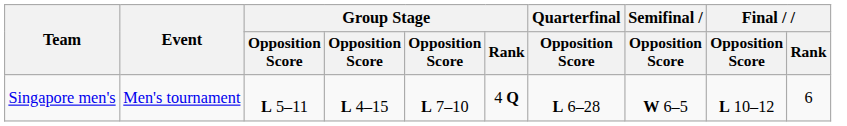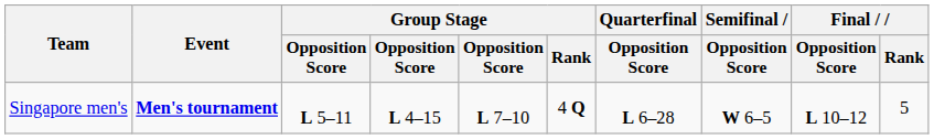Singapore men's | Event: normal -> bold
Singapore men's | Final / Rank: 6 -> 5
